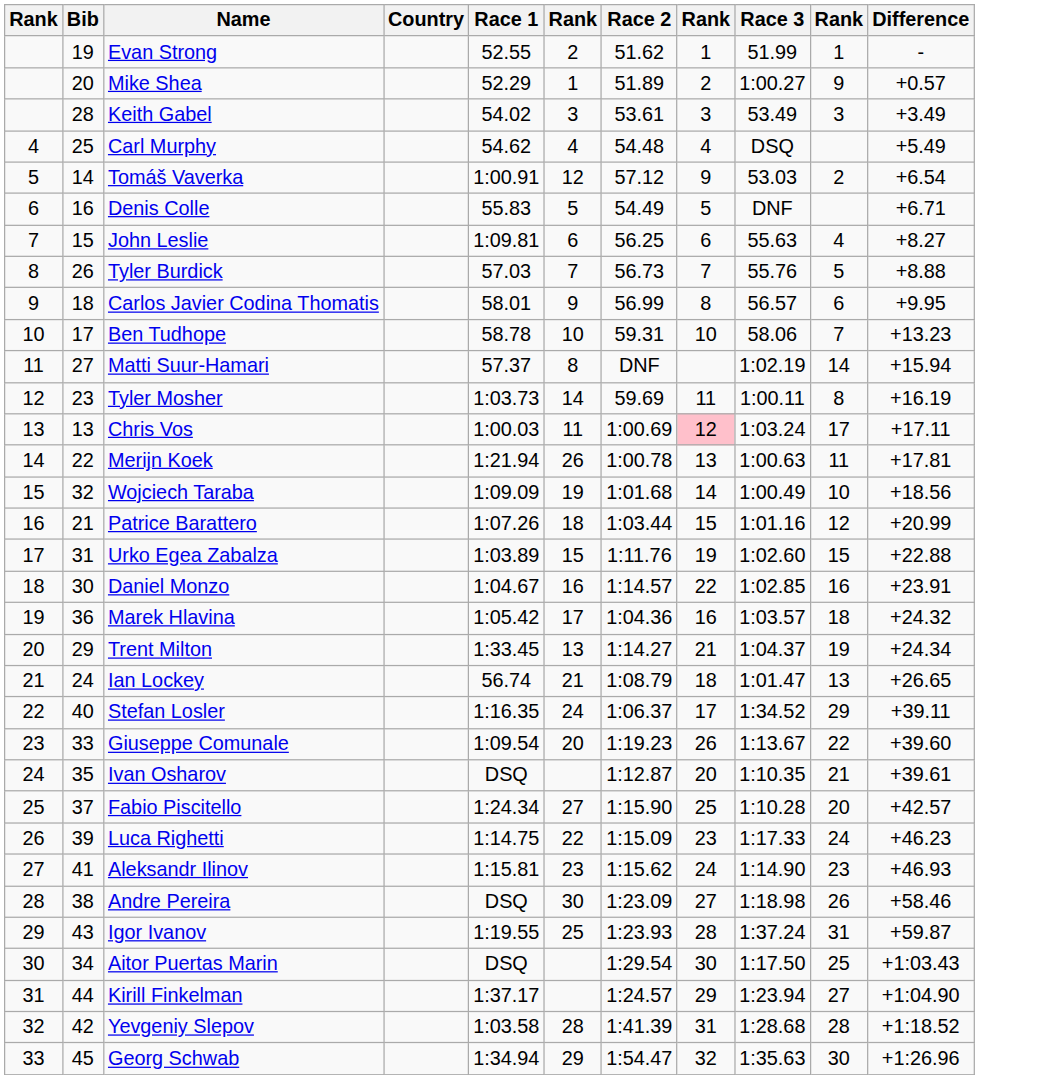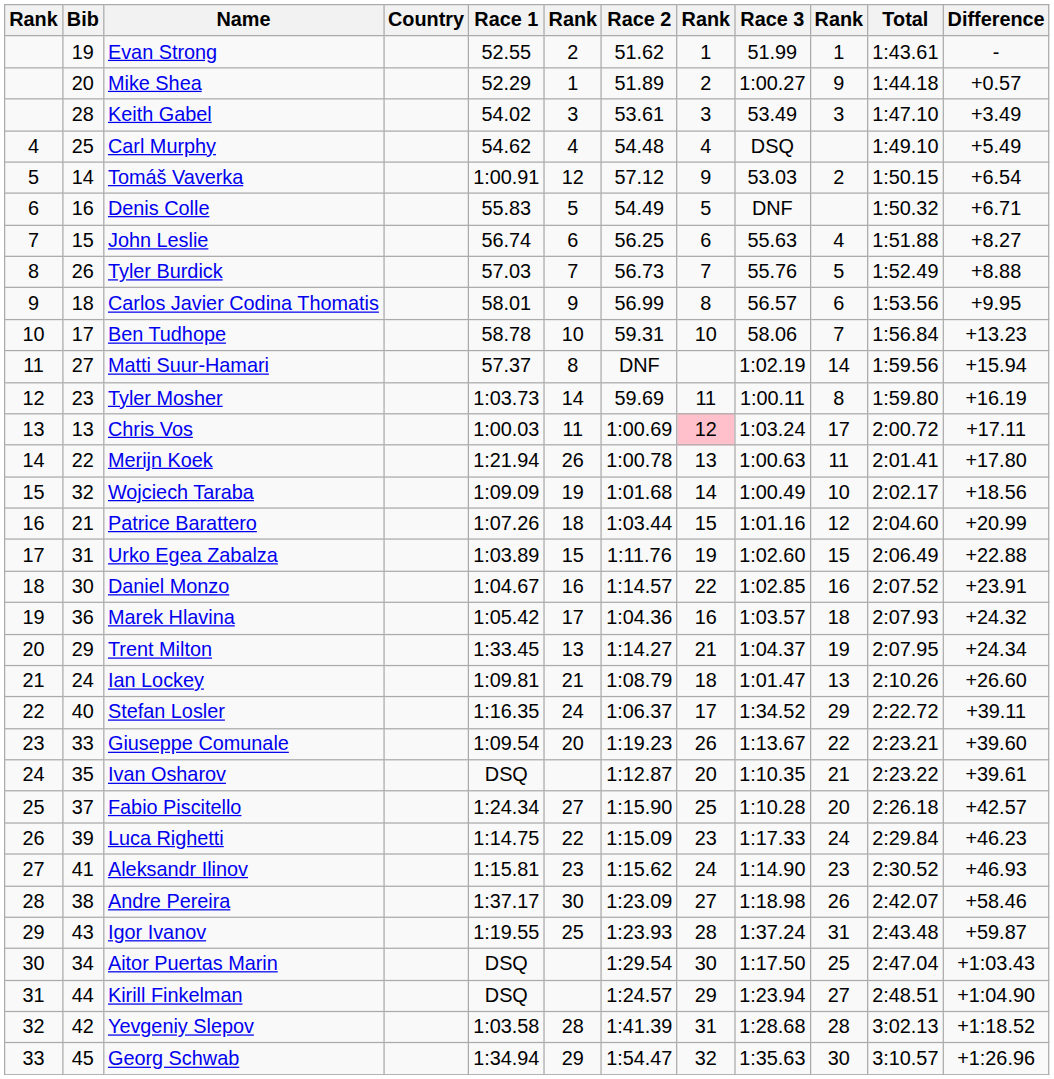+ column: Total | 1:43.61 | 1:44.18 | 1:47.10 | 1:49.10 | 1:50.15 | 1:50.32 | 1:51.88 | 1:52.49 | 1:53.56 | 1:56.84 | 1:59.56 | 1:59.80 | 2:00.72 | 2:01.41 | 2:02.17 | 2:04.60 | 2:06.49 | 2:07.52 | 2:07.93 | 2:07.95 | 2:10.26 | 2:22.72 | 2:23.21 | 2:23.22 | 2:26.18 | 2:29.84 | 2:30.52 | 2:42.07 | 2:43.48 | 2:47.04 | 2:48.51 | 3:02.13 | 3:10.57
John Leslie | Race 1: 1:09.81 -> 56.74
Merijn Koek | Difference: +17.81 -> +17.80
Ian Lockey | Race 1: 56.74 -> 1:09.81
Ian Lockey | Difference: +26.65 -> +26.60
Andre Pereira | Race 1: DSQ -> 1:37.17
Kirill Finkelman | Race 1: 1:37.17 -> DSQ
